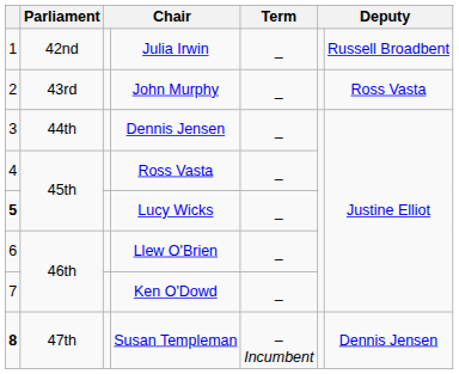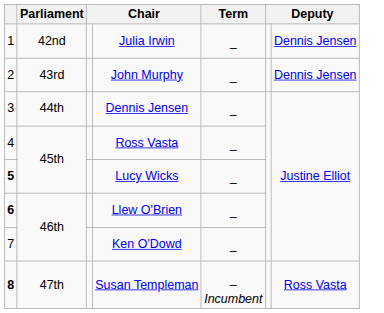Julia Irwin | column 7: Russell Broadbent -> Dennis Jensen
John Murphy | column 7: Ross Vasta -> Dennis Jensen
Llew O'Brien | column 1: normal -> bold
Susan Templeman | column 7: Dennis Jensen -> Ross Vasta
